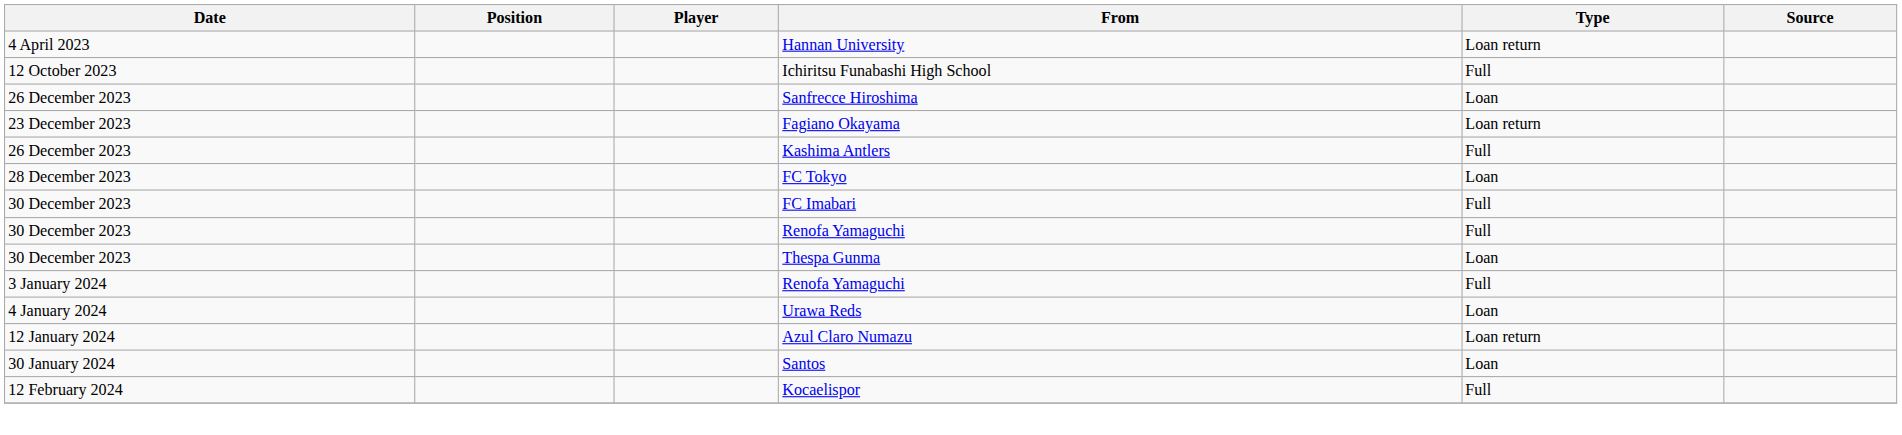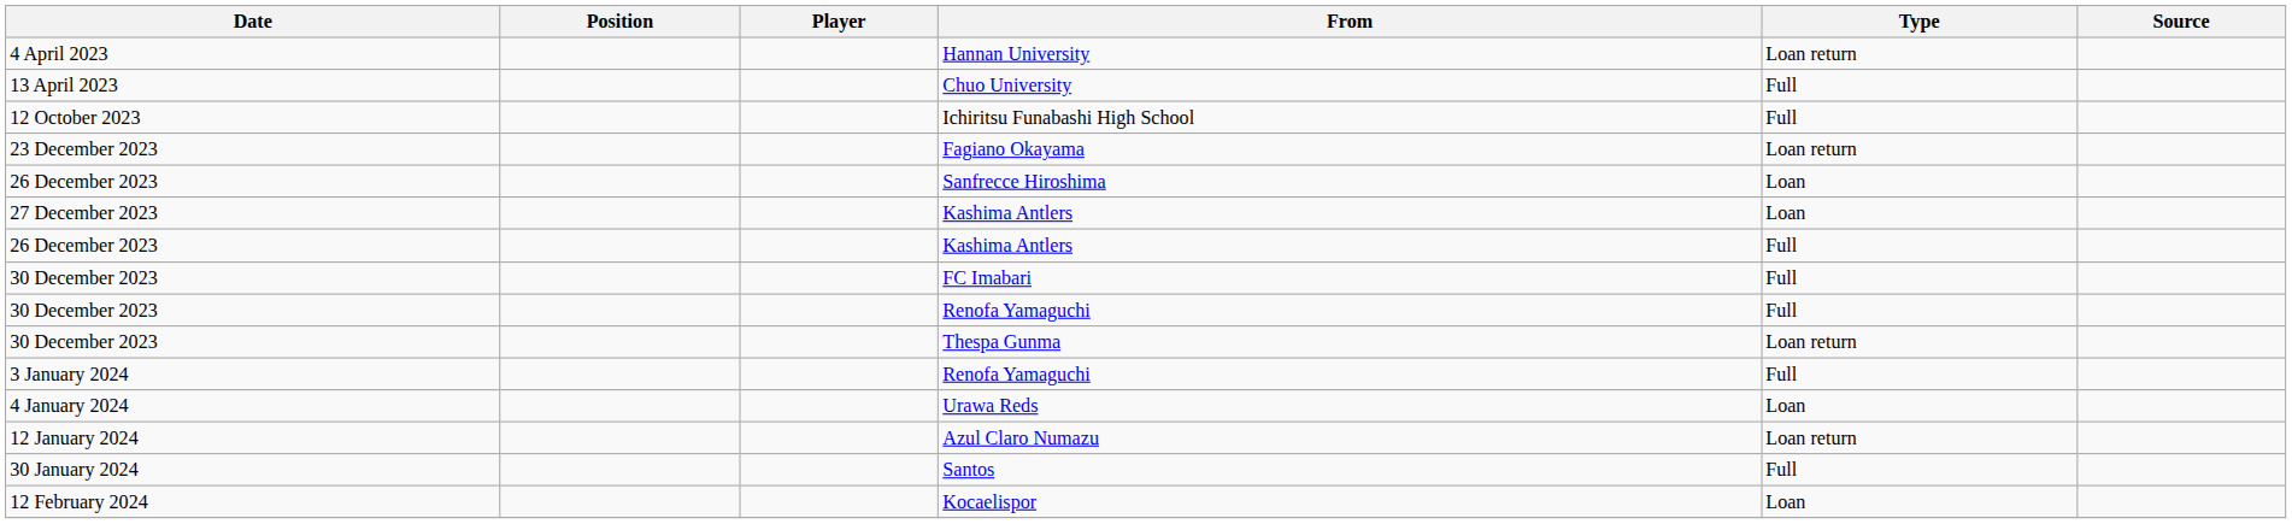+ row: 13 April 2023 | Chuo University | Full
rows swapped: Fagiano Okayama <-> Sanfrecce Hiroshima
+ row: 27 December 2023 | Kashima Antlers | Loan
- row: 28 December 2023 | FC Tokyo | Loan
Thespa Gunma | Type: Loan -> Loan return
Santos | Type: Loan -> Full
Kocaelispor | Type: Full -> Loan
